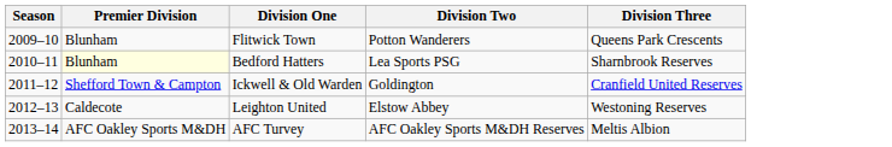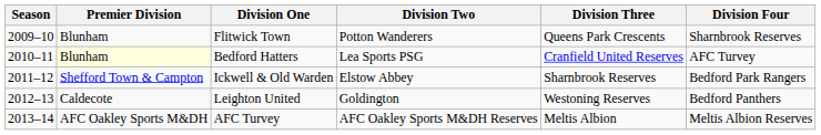+ column: Division Four | Sharnbrook Reserves | AFC Turvey | Bedford Park Rangers | Bedford Panthers | Meltis Albion Reserves
Bedford Hatters | Division Three: Sharnbrook Reserves -> Cranfield United Reserves
Ickwell & Old Warden | Division Two: Goldington -> Elstow Abbey
Ickwell & Old Warden | Division Three: Cranfield United Reserves -> Sharnbrook Reserves
Leighton United | Division Two: Elstow Abbey -> Goldington
